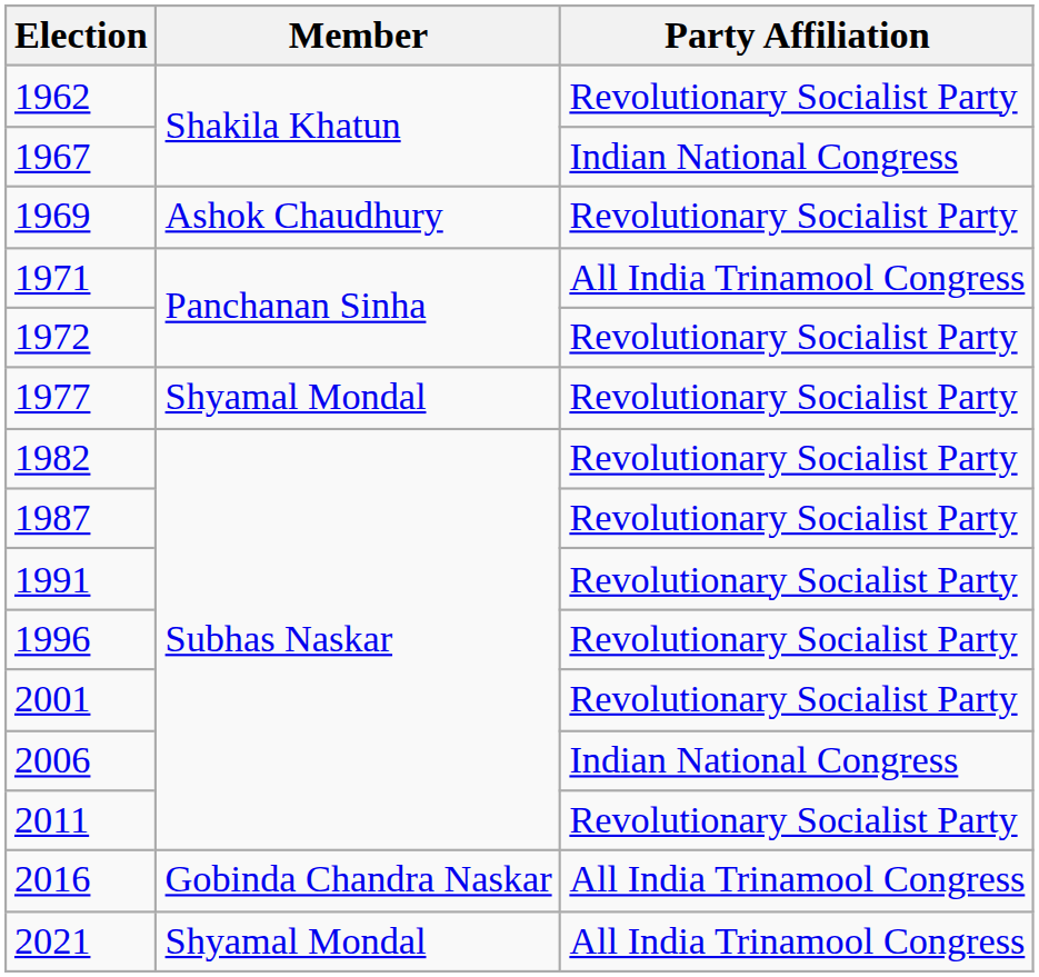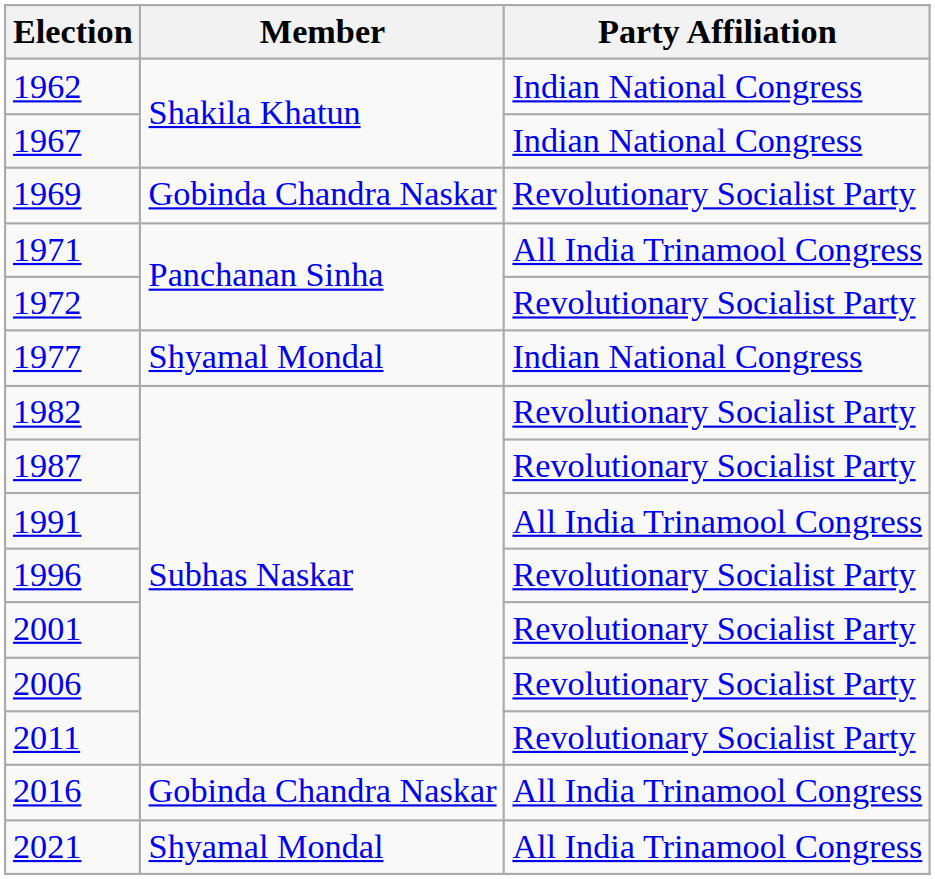1962 | Party Affiliation: Revolutionary Socialist Party -> Indian National Congress
1969 | Member: Ashok Chaudhury -> Gobinda Chandra Naskar
1977 | Party Affiliation: Revolutionary Socialist Party -> Indian National Congress
1991 | Party Affiliation: Revolutionary Socialist Party -> All India Trinamool Congress
2006 | Party Affiliation: Indian National Congress -> Revolutionary Socialist Party
